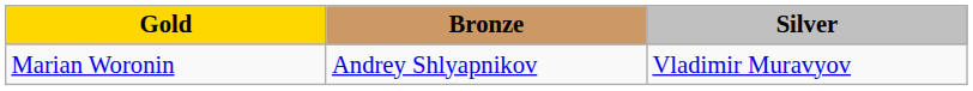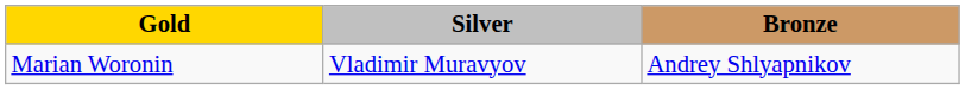columns swapped: Silver <-> Bronze
